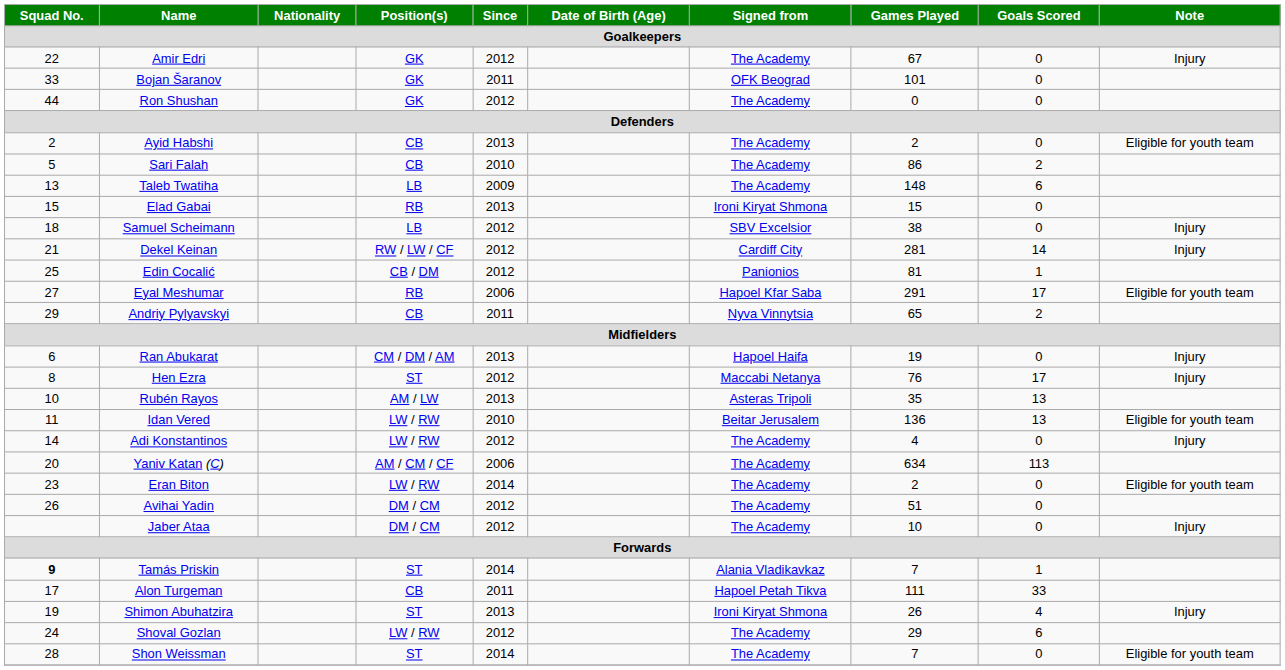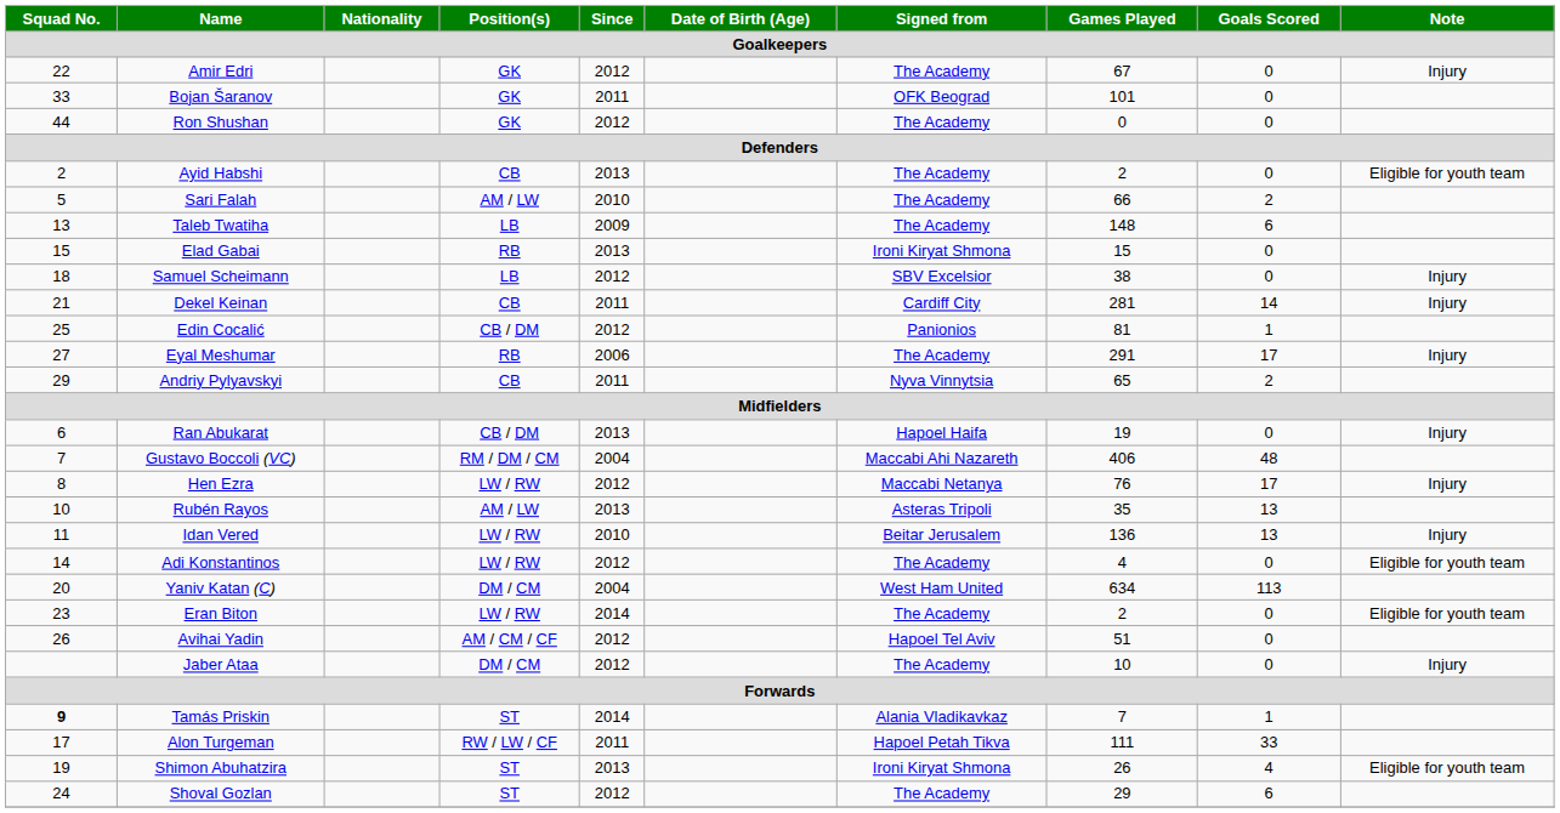Sari Falah | Position(s): CB -> AM / LW
Sari Falah | Games Played: 86 -> 66
Dekel Keinan | Position(s): RW / LW / CF -> CB
Dekel Keinan | Since: 2012 -> 2011
Eyal Meshumar | Signed from: Hapoel Kfar Saba -> The Academy
Eyal Meshumar | Note: Eligible for youth team -> Injury
Ran Abukarat | Position(s): CM / DM / AM -> CB / DM
+ row: 7 | Gustavo Boccoli (VC) | RM / DM / CM | 2004 | Maccabi Ahi Nazareth | 406 | 48
Hen Ezra | Position(s): ST -> LW / RW
Idan Vered | Note: Eligible for youth team -> Injury
Adi Konstantinos | Note: Injury -> Eligible for youth team
Yaniv Katan (C) | Position(s): AM / CM / CF -> DM / CM
Yaniv Katan (C) | Since: 2006 -> 2004
Yaniv Katan (C) | Signed from: The Academy -> West Ham United
Avihai Yadin | Position(s): DM / CM -> AM / CM / CF
Avihai Yadin | Signed from: The Academy -> Hapoel Tel Aviv
Alon Turgeman | Position(s): CB -> RW / LW / CF
Shimon Abuhatzira | Note: Injury -> Eligible for youth team
Shoval Gozlan | Position(s): LW / RW -> ST
- row: 28 | Shon Weissman | ST | 2014 | The Academy | 7 | 0 | Eligible for youth team
